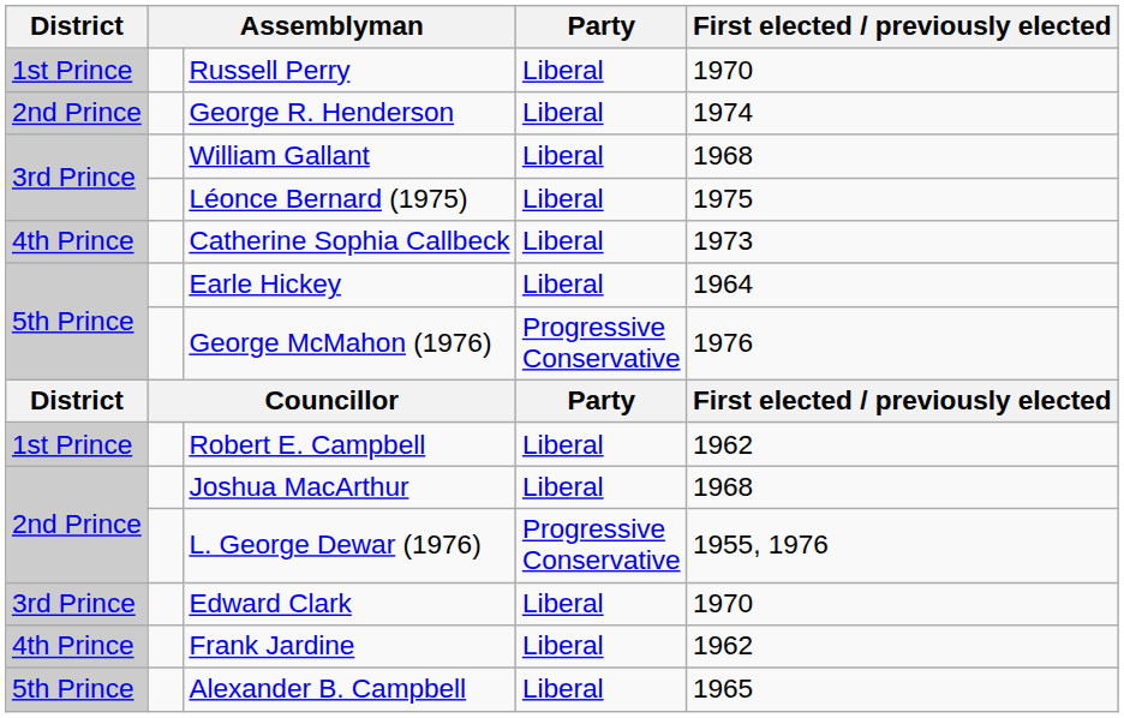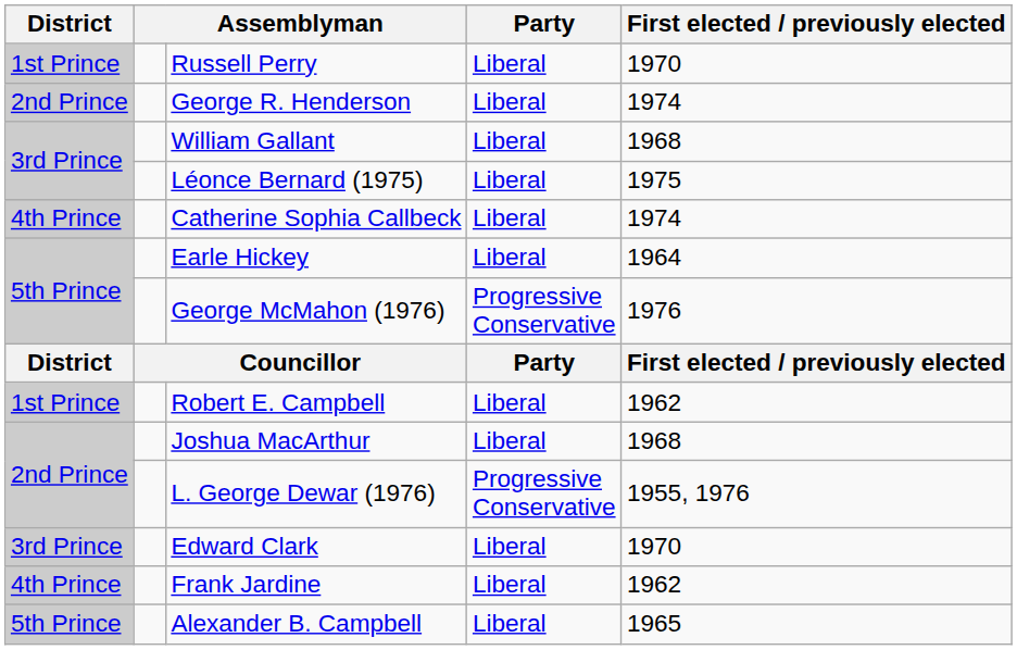Catherine Sophia Callbeck | First elected / previously elected: 1973 -> 1974
